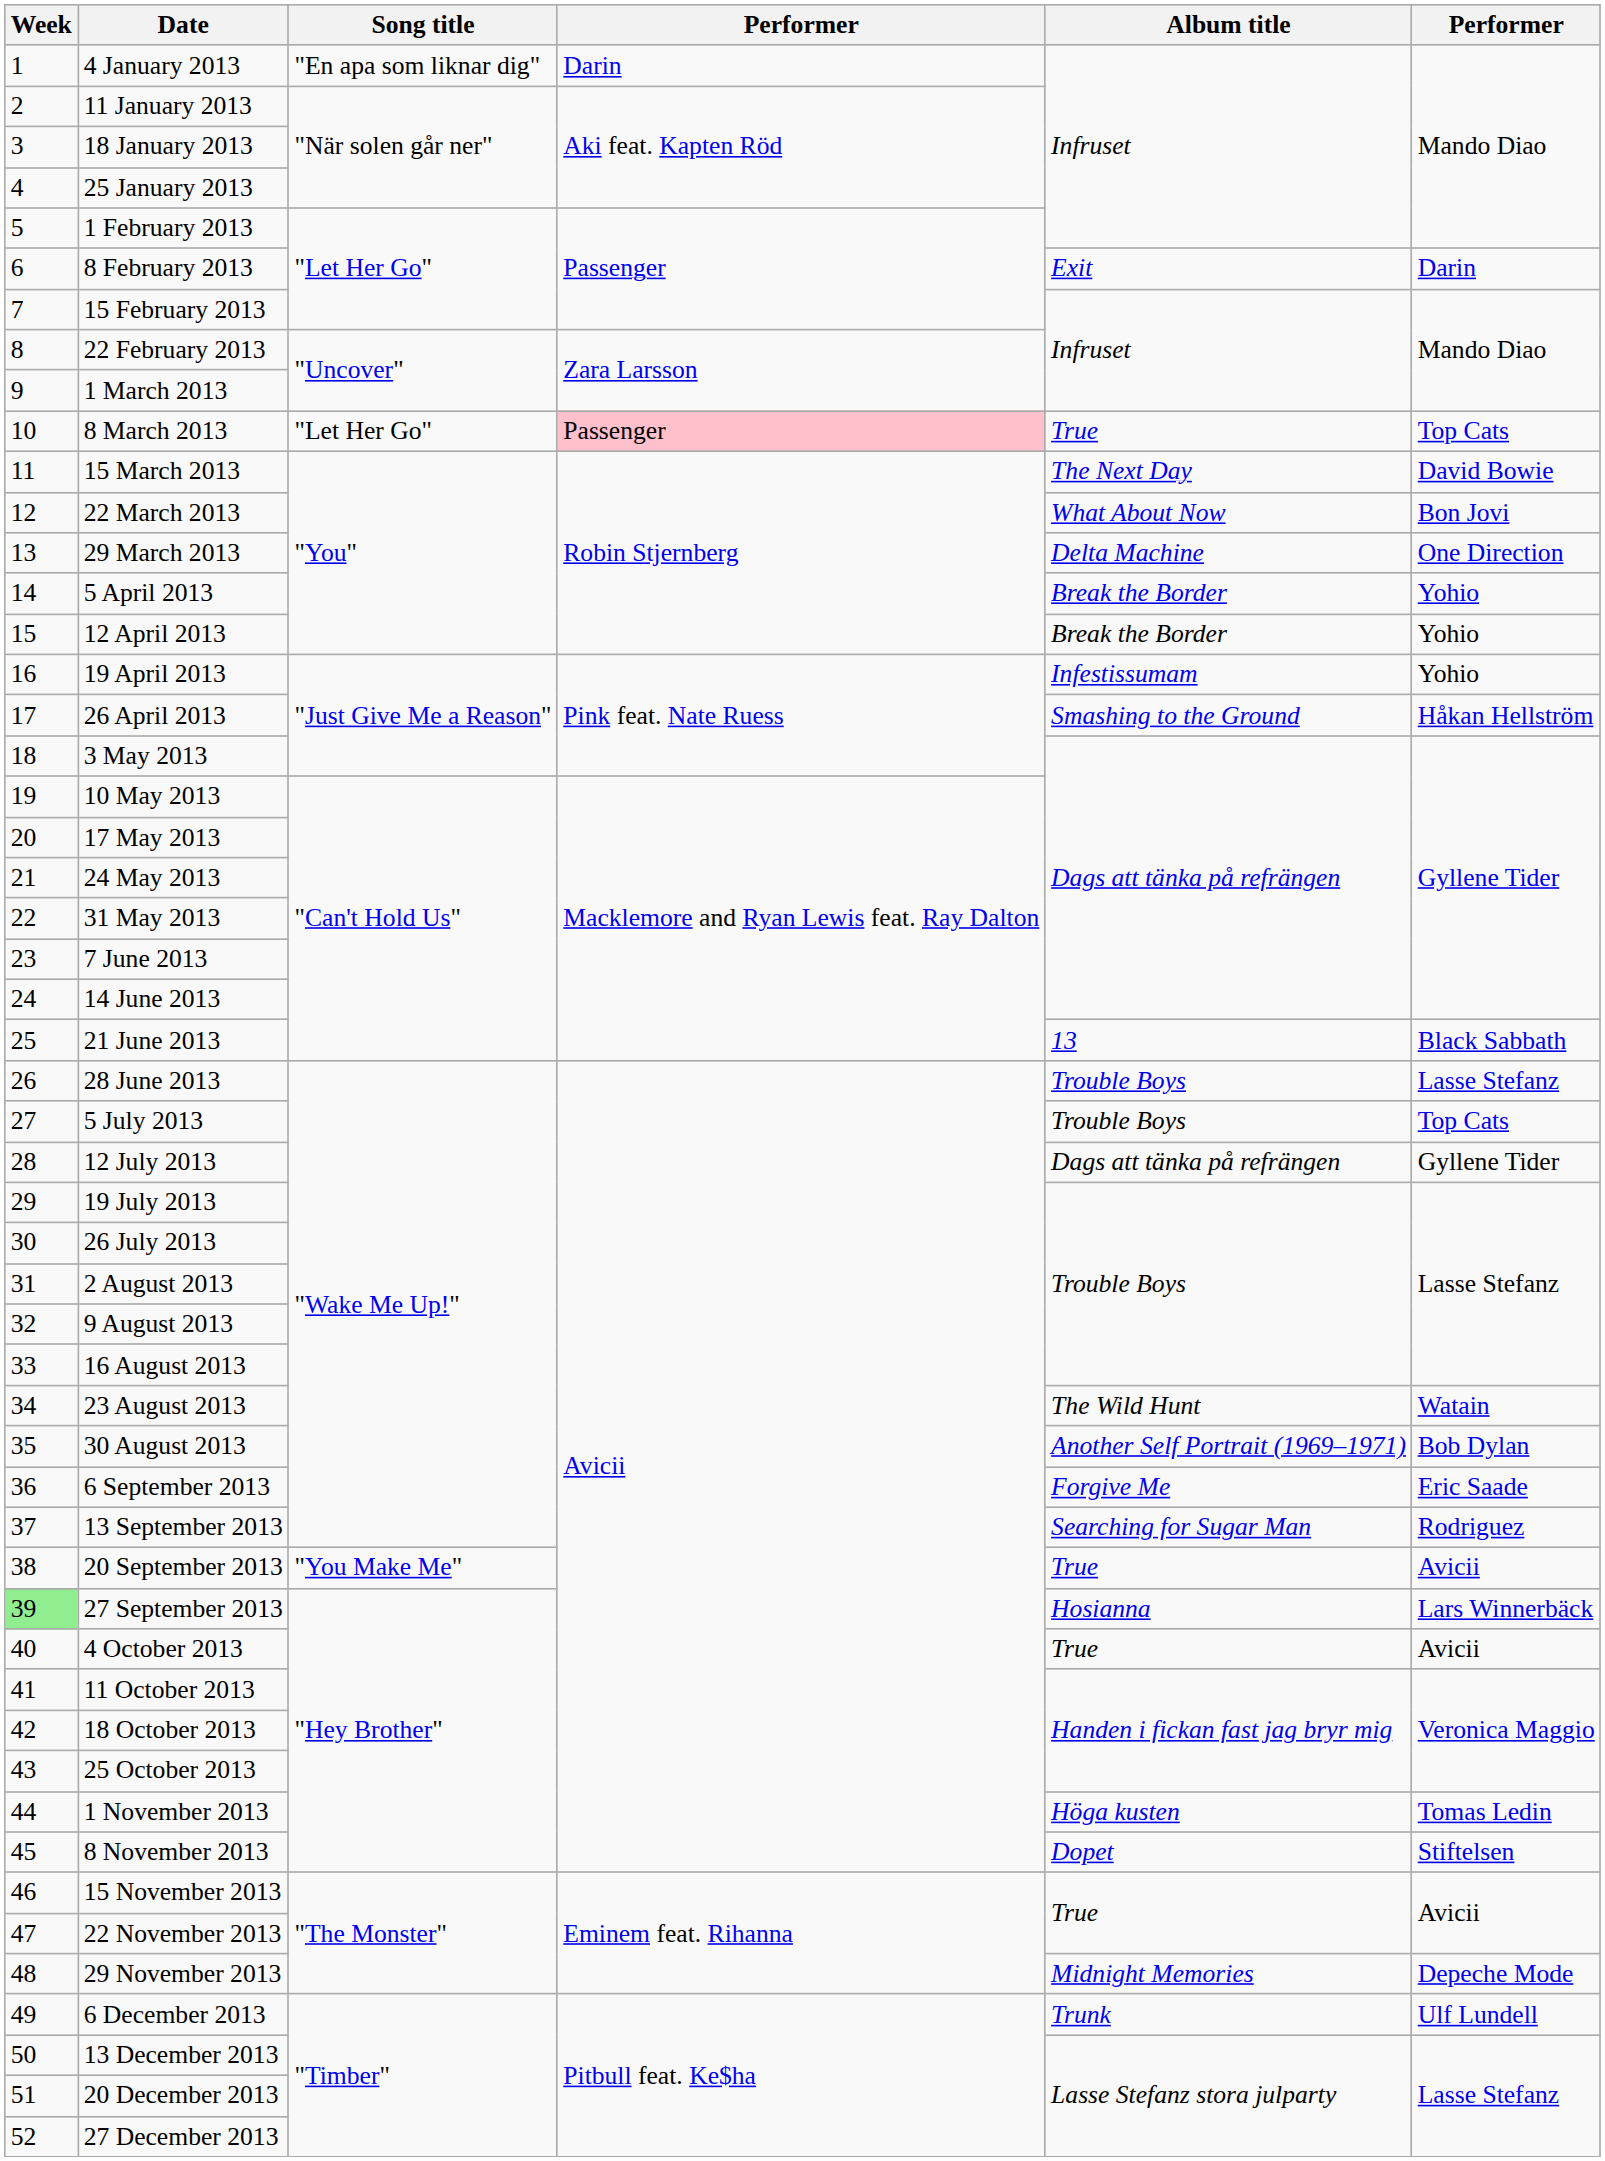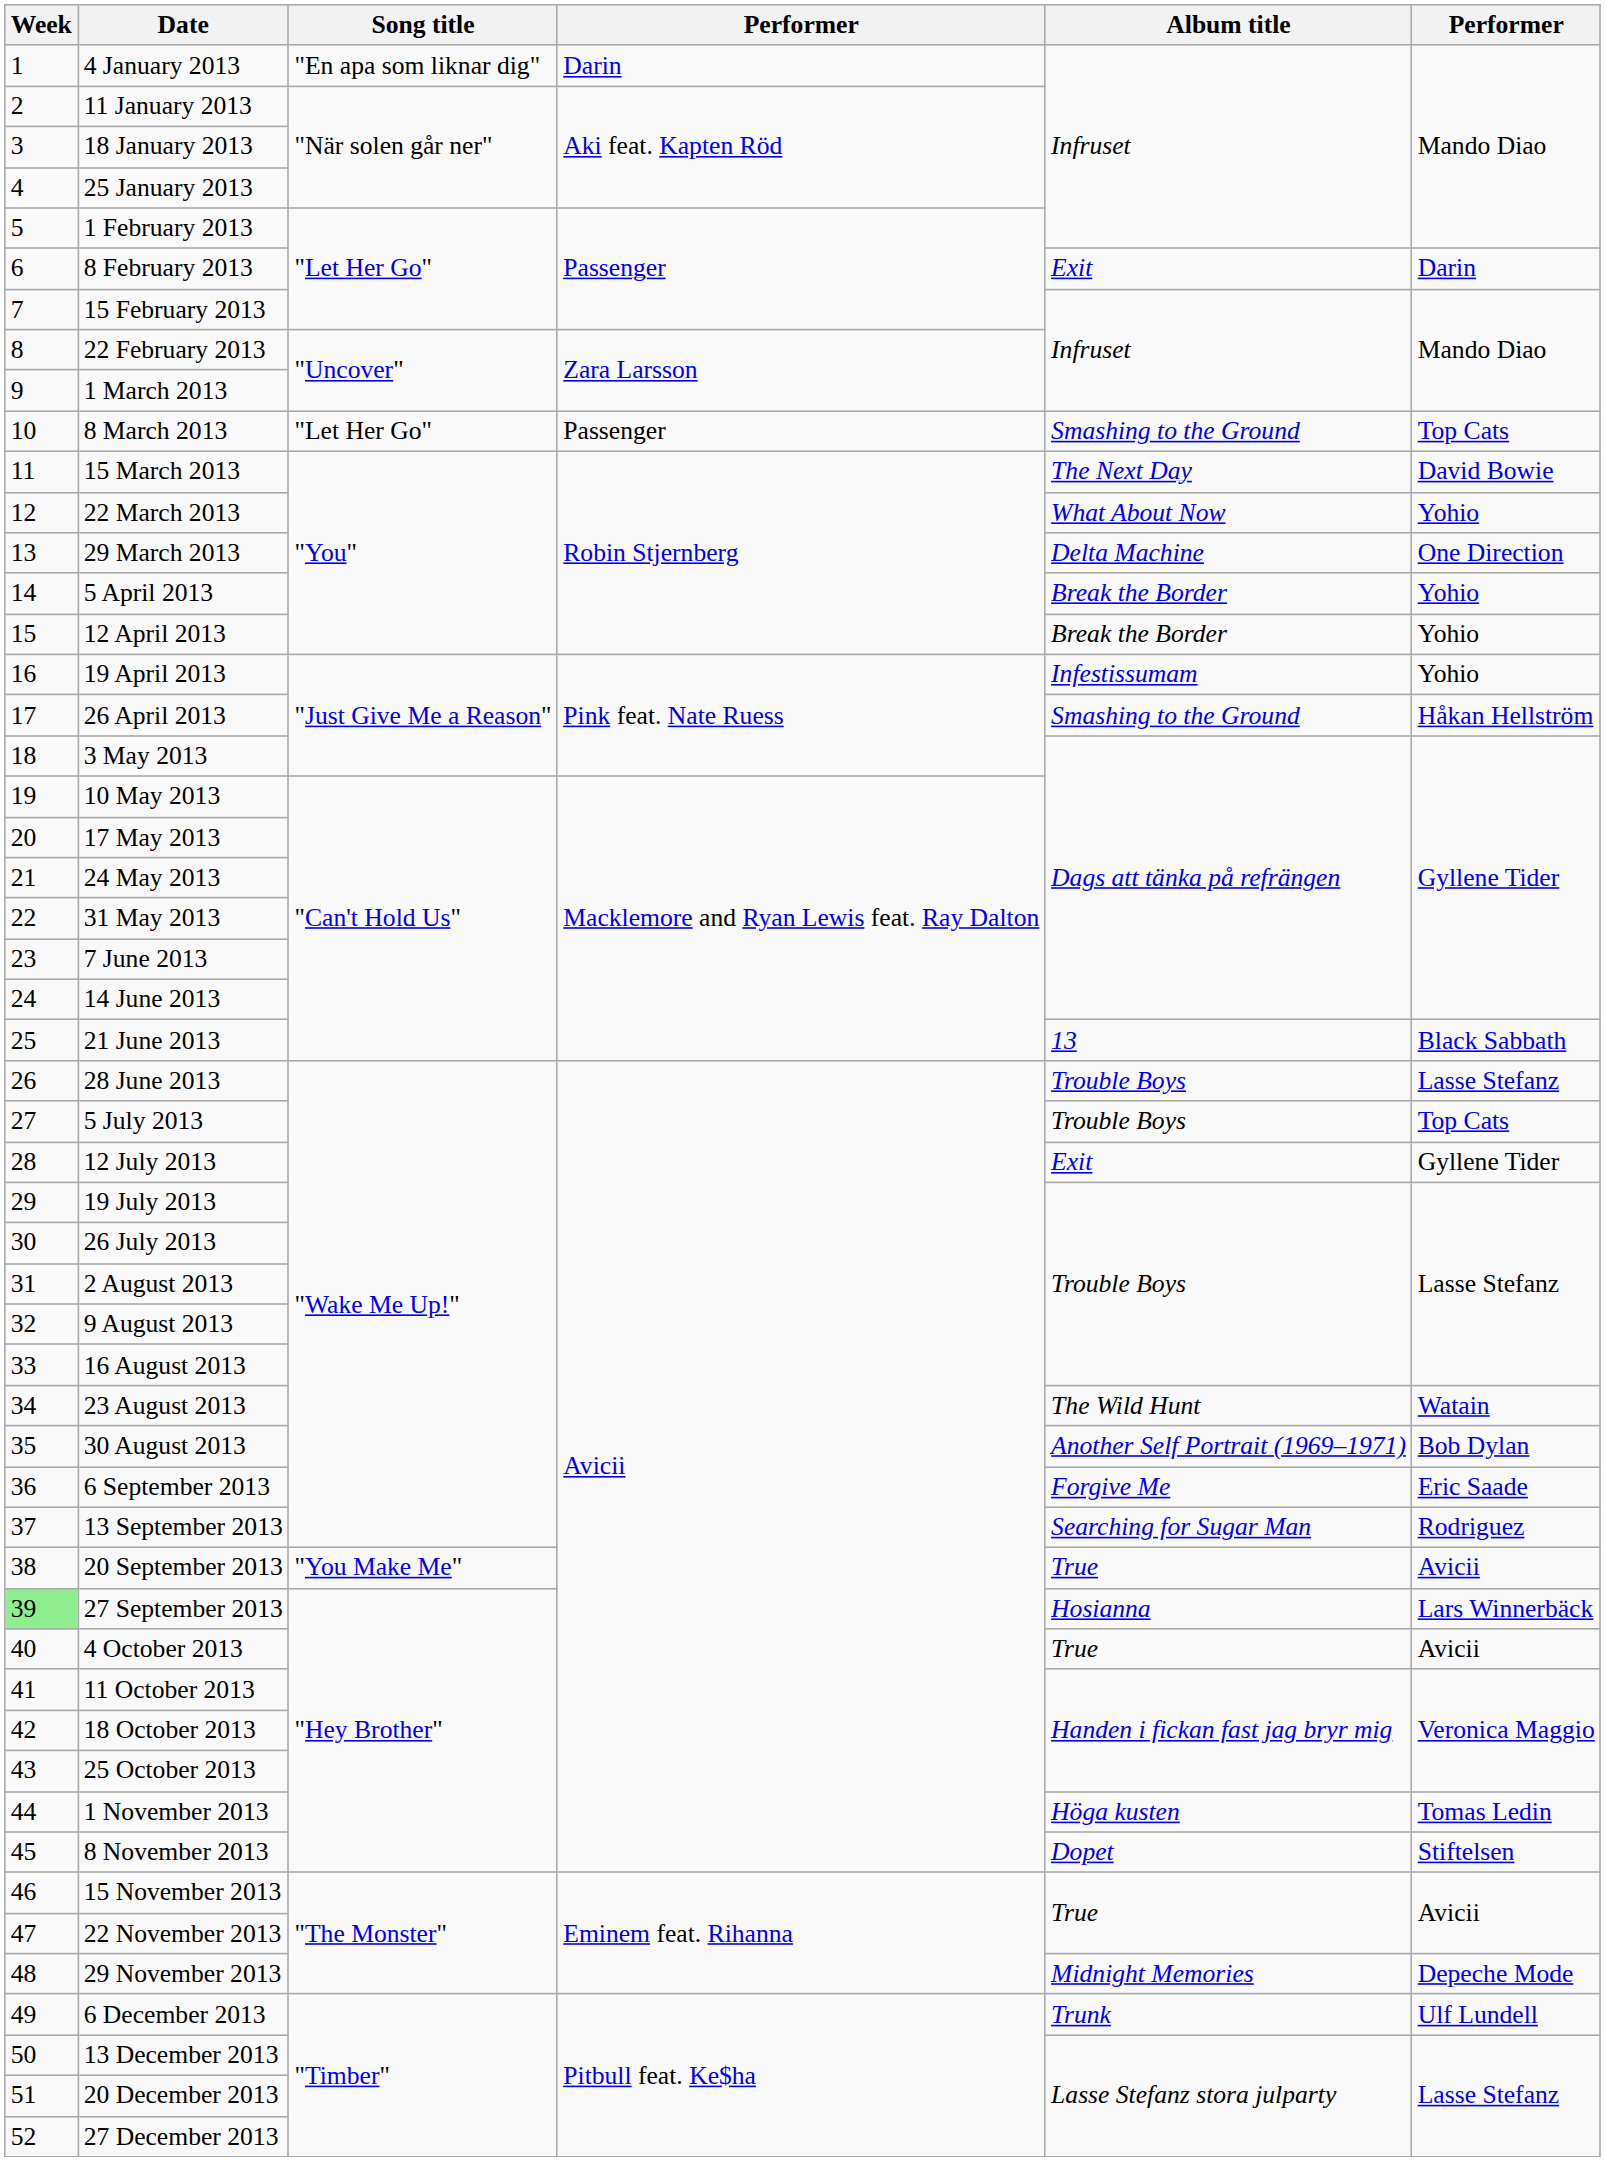8 March 2013 | column 4: pink background -> no background
8 March 2013 | Album title: True -> Smashing to the Ground
22 March 2013 | column 6: Bon Jovi -> Yohio
12 July 2013 | Album title: Dags att tänka på refrängen -> Exit
